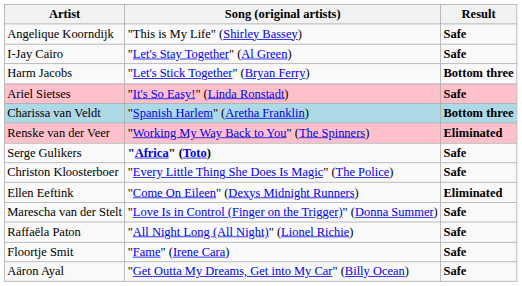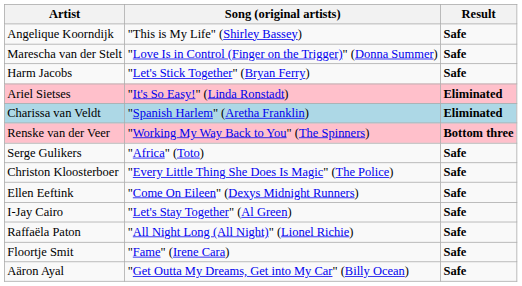rows swapped: I-Jay Cairo <-> Marescha van der Stelt
Harm Jacobs | Result: Bottom three -> Safe
Ariel Sietses | Result: Safe -> Eliminated
Charissa van Veldt | Result: Bottom three -> Eliminated
Renske van der Veer | Result: Eliminated -> Bottom three
Serge Gulikers | Song (original artists): bold -> normal
Ellen Eeftink | Result: Eliminated -> Safe
